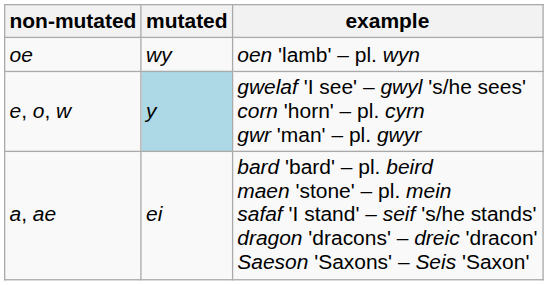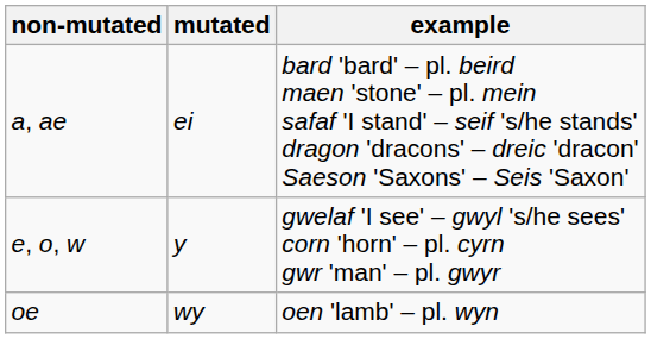rows swapped: a, ae <-> oe
e, o, w | mutated: lightblue background -> no background
